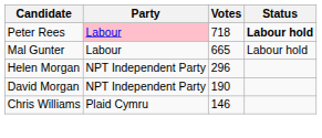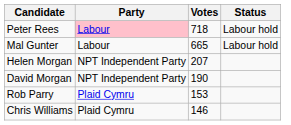Peter Rees | Status: bold -> normal
Helen Morgan | Votes: 296 -> 207
+ row: Rob Parry | Plaid Cymru | 153
